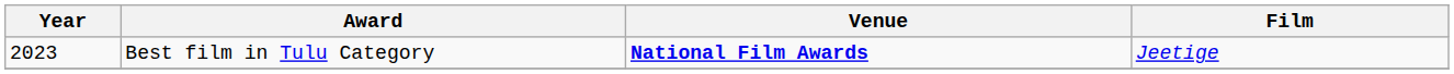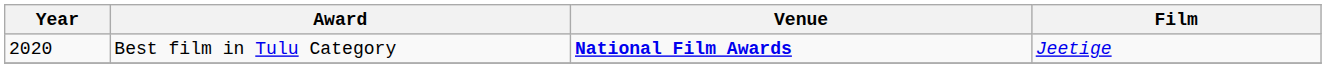Best film in Tulu Category | Year: 2023 -> 2020
